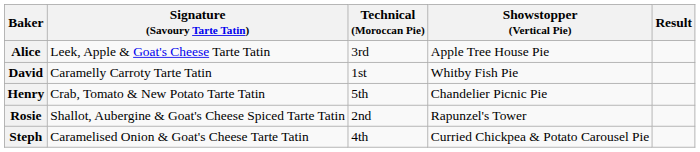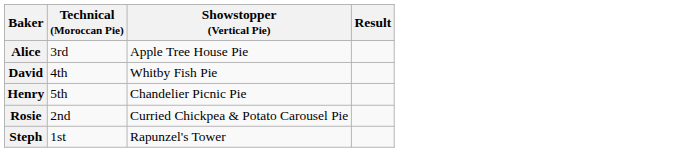- column: Signature (Savoury Tarte Tatin) | Leek, Apple & Goat's Cheese Tarte Tatin | Caramelly Carroty Tarte Tatin | Crab, Tomato & New Potato Tarte Tatin | Shallot, Aubergine & Goat's Cheese Spiced Tarte Tatin | Caramelised Onion & Goat's Cheese Tarte Tatin
David | Technical (Moroccan Pie): 1st -> 4th
Rosie | Showstopper (Vertical Pie): Rapunzel's Tower -> Curried Chickpea & Potato Carousel Pie
Steph | Technical (Moroccan Pie): 4th -> 1st
Steph | Showstopper (Vertical Pie): Curried Chickpea & Potato Carousel Pie -> Rapunzel's Tower
